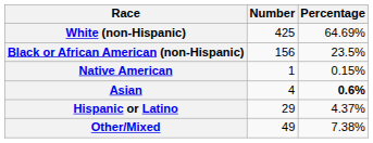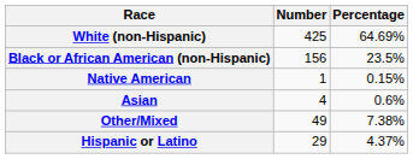Asian | Percentage: bold -> normal
rows swapped: Other/Mixed <-> Hispanic or Latino
